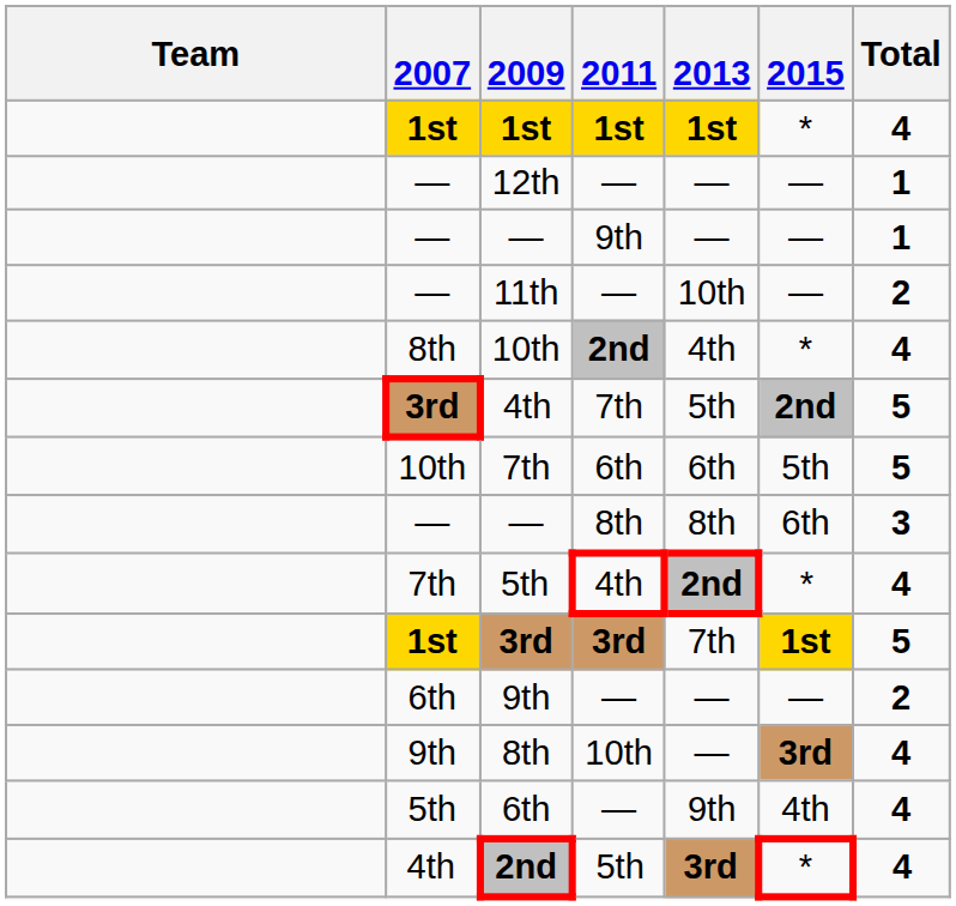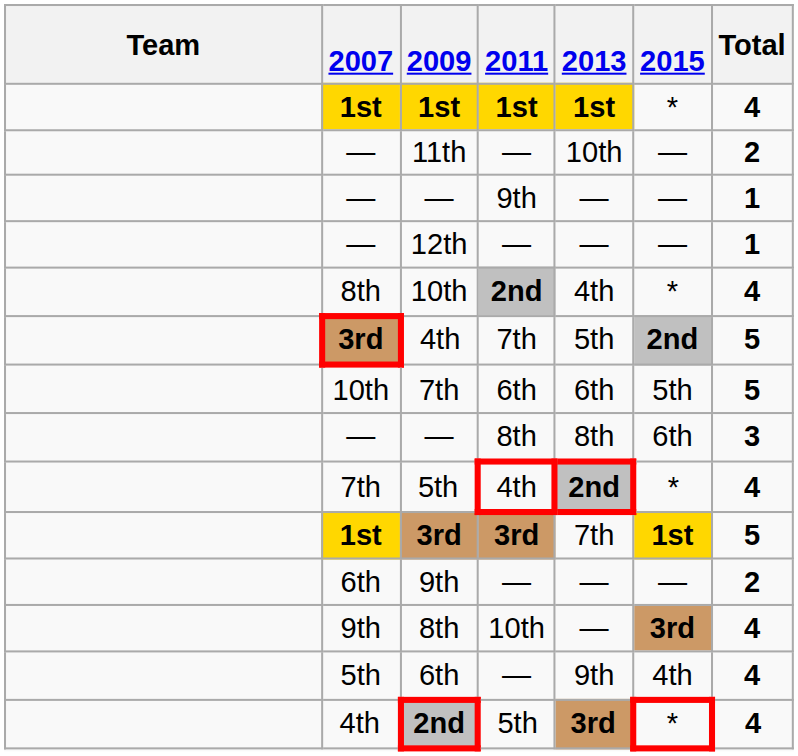rows swapped: 11th <-> 12th
